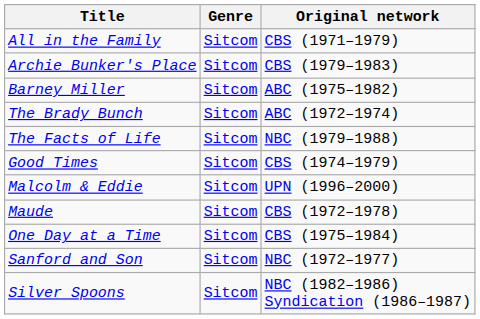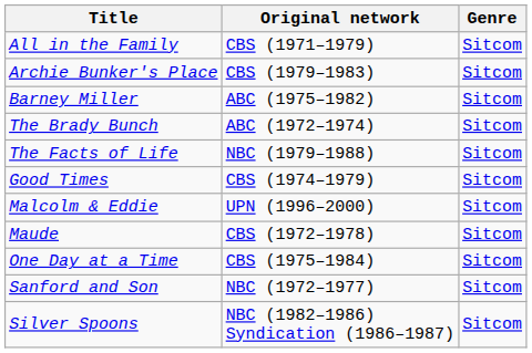columns swapped: Genre <-> Original network
